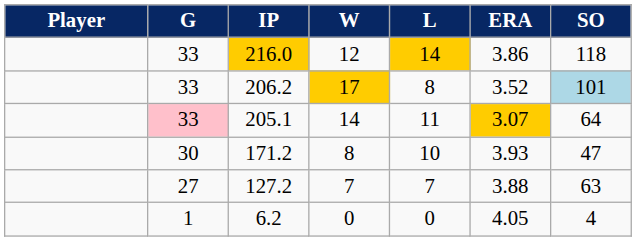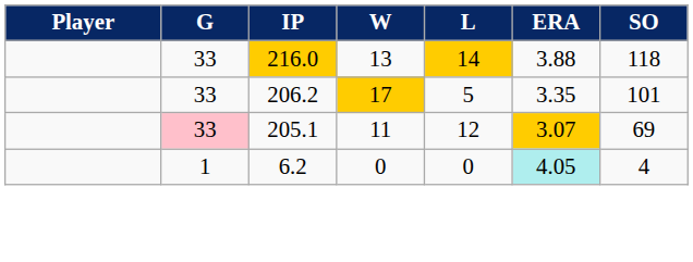216.0 | W: 12 -> 13
216.0 | ERA: 3.86 -> 3.88
206.2 | L: 8 -> 5
206.2 | ERA: 3.52 -> 3.35
206.2 | SO: lightblue background -> no background
205.1 | W: 14 -> 11
205.1 | L: 11 -> 12
205.1 | SO: 64 -> 69
- row: 30 | 171.2 | 8 | 10 | 3.93 | 47
- row: 27 | 127.2 | 7 | 7 | 3.88 | 63
6.2 | ERA: no background -> paleturquoise background
